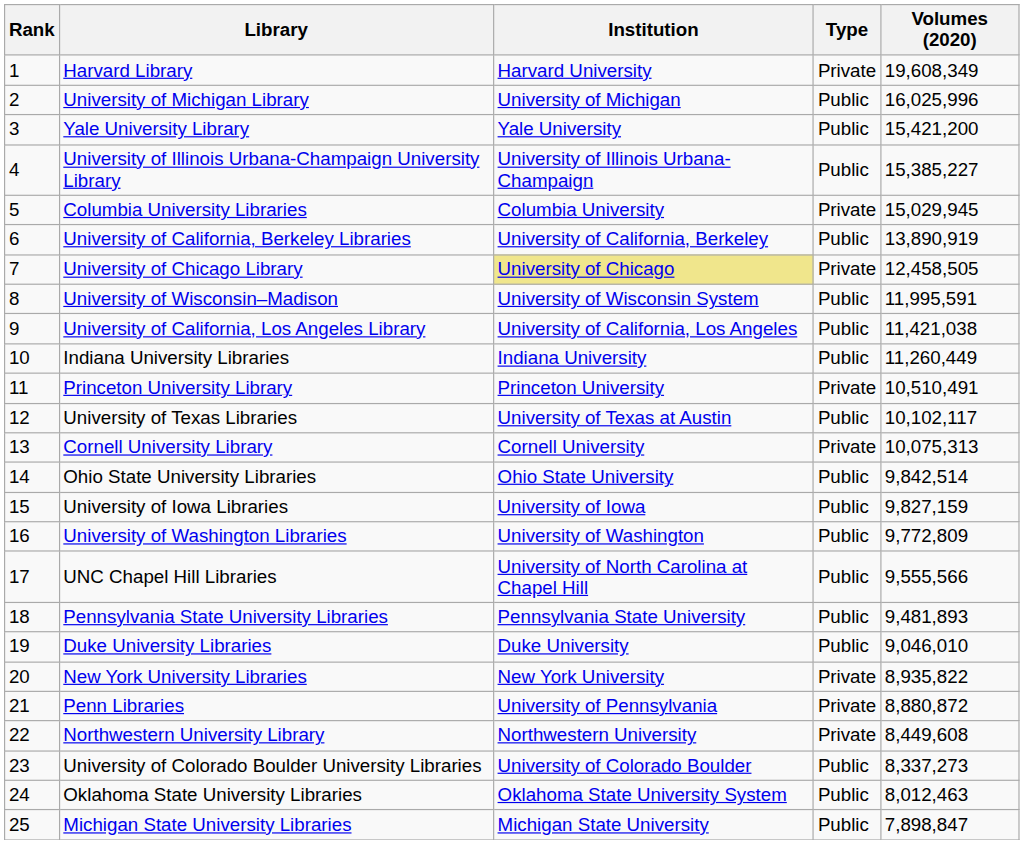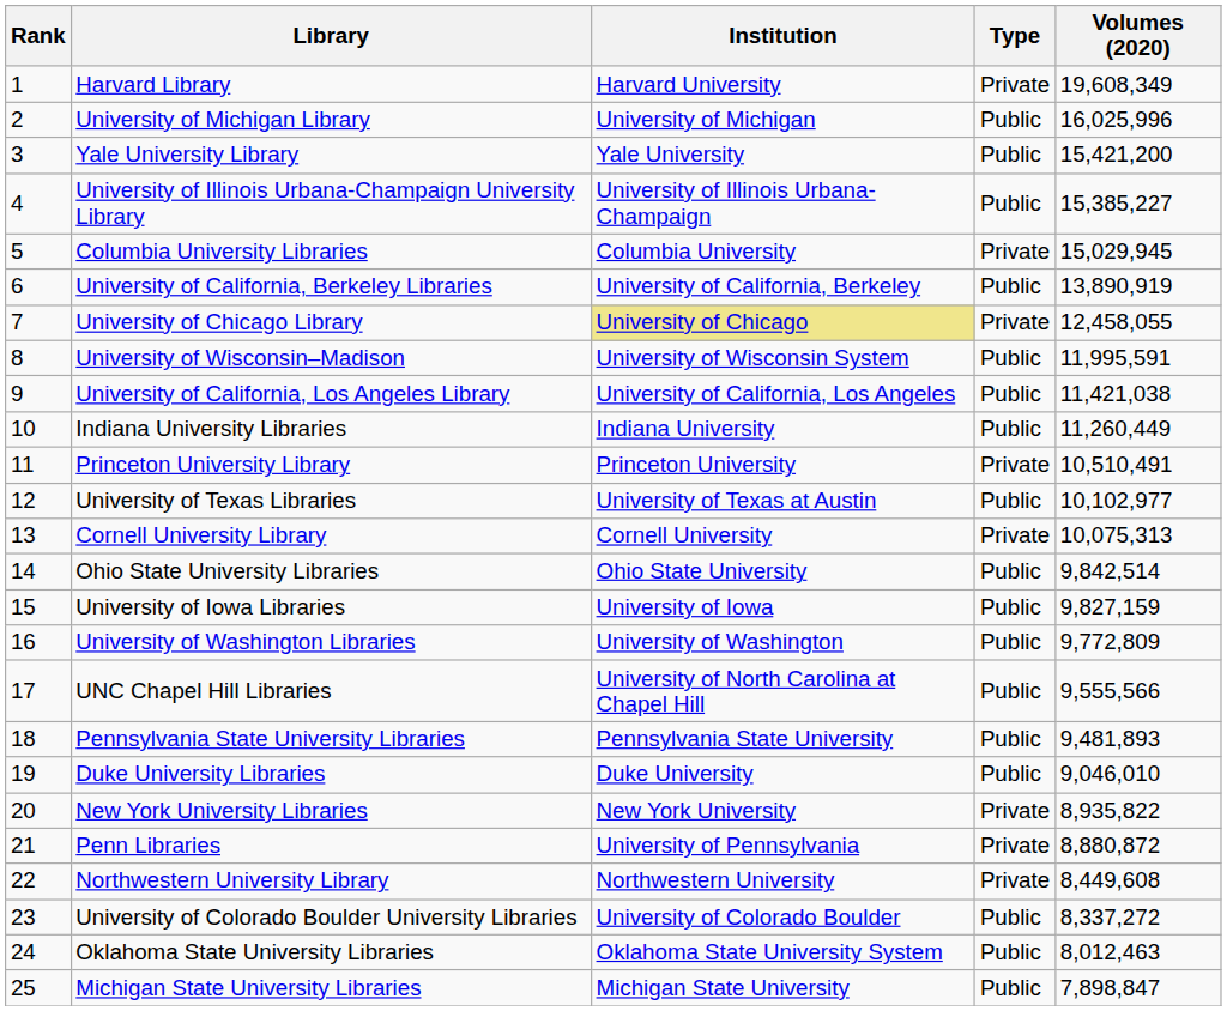University of Chicago Library | Volumes (2020): 12,458,505 -> 12,458,055
University of Texas Libraries | Volumes (2020): 10,102,117 -> 10,102,977
University of Colorado Boulder University Libraries | Volumes (2020): 8,337,273 -> 8,337,272
